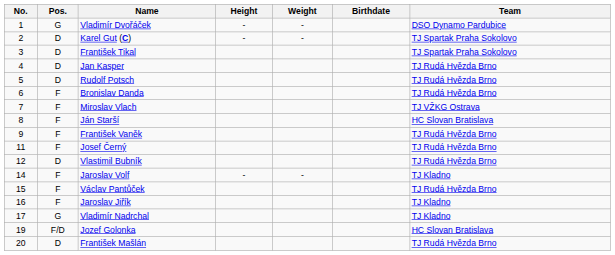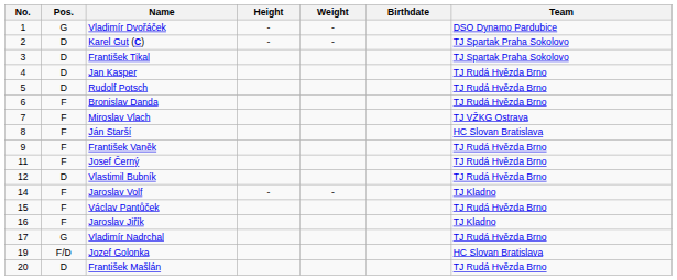Vladimír Nadrchal | Team: TJ Kladno -> TJ Rudá Hvězda Brno
